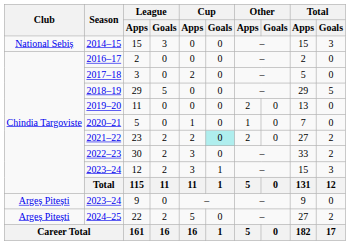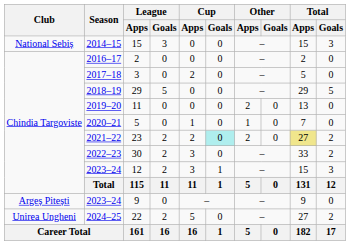23 | Total / Apps: no background -> khaki background
22 | Club: Argeș Pitești -> Unirea Ungheni
